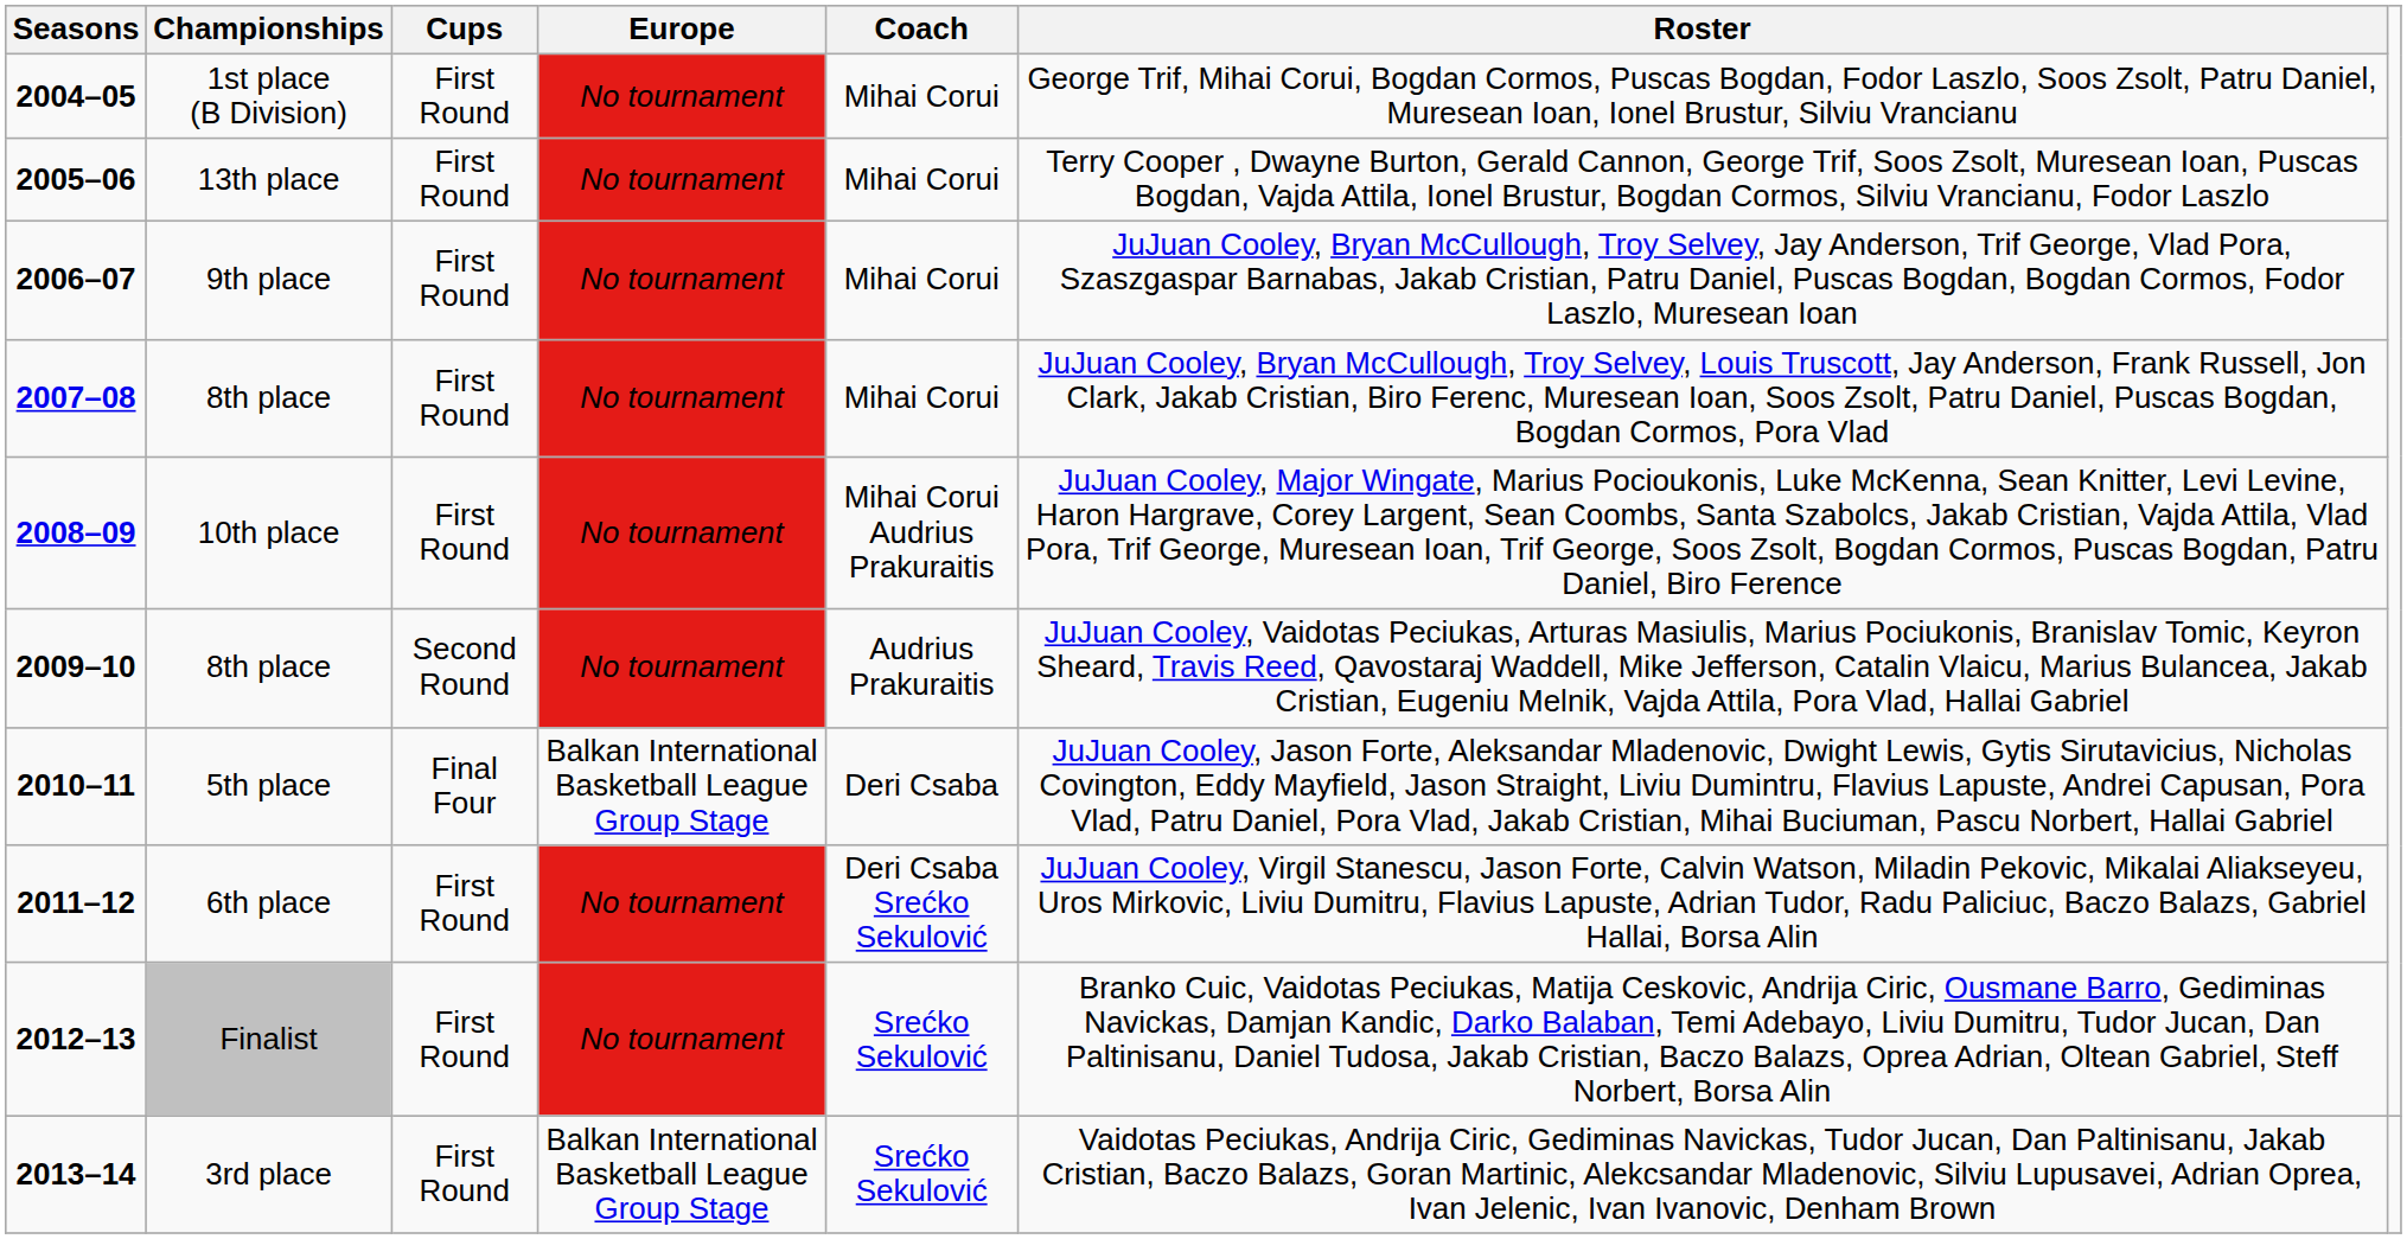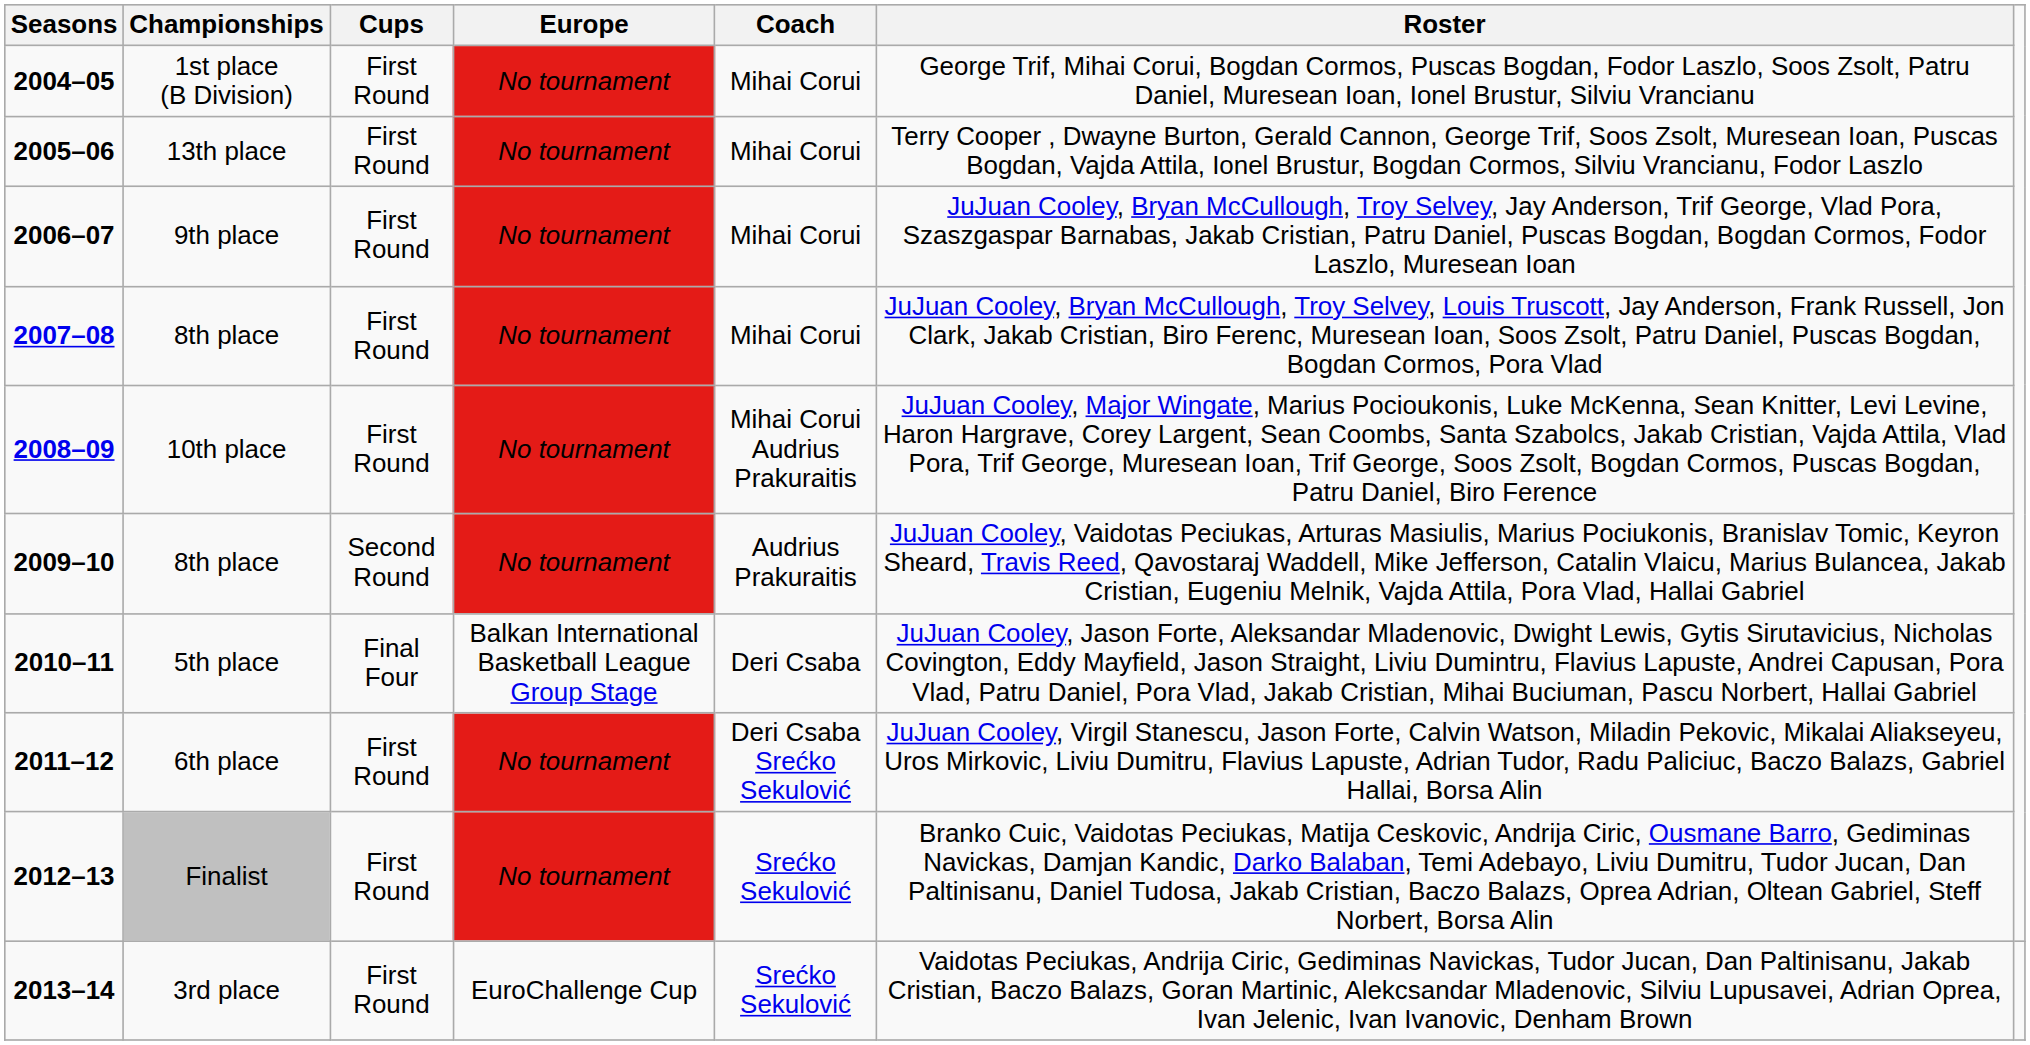3rd place | Europe: Balkan International Basketball League Group Stage -> EuroChallenge Cup
